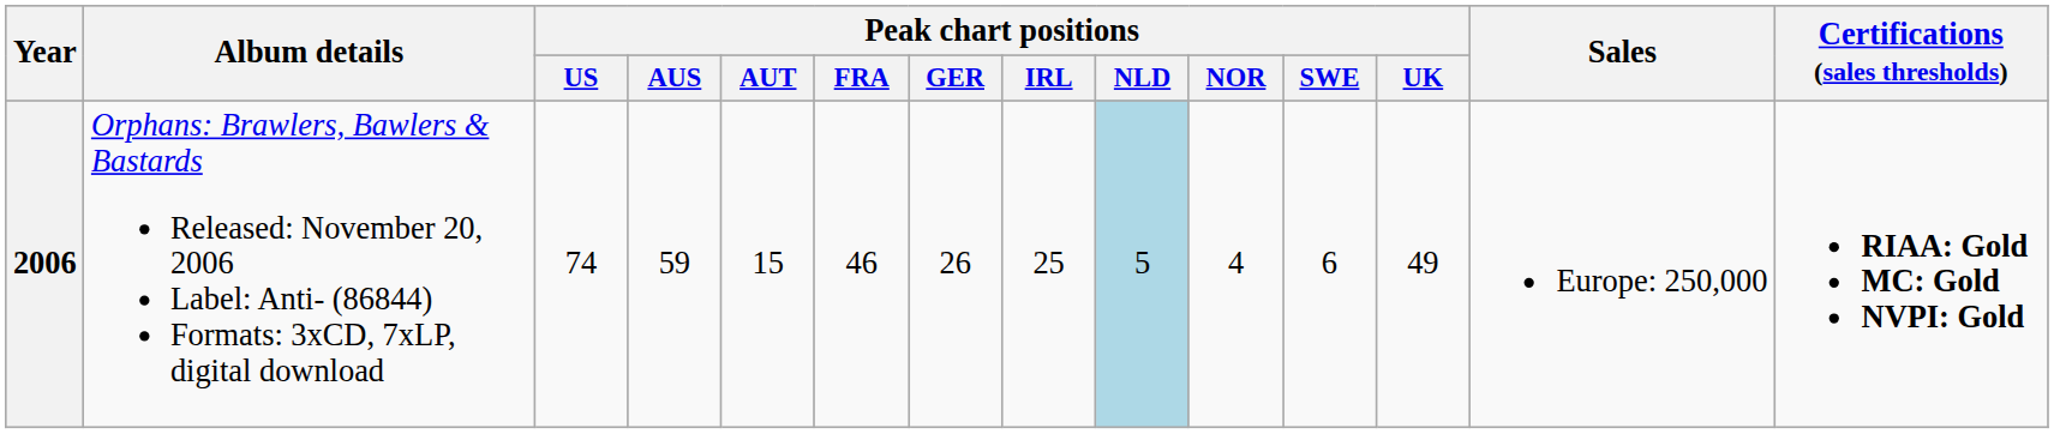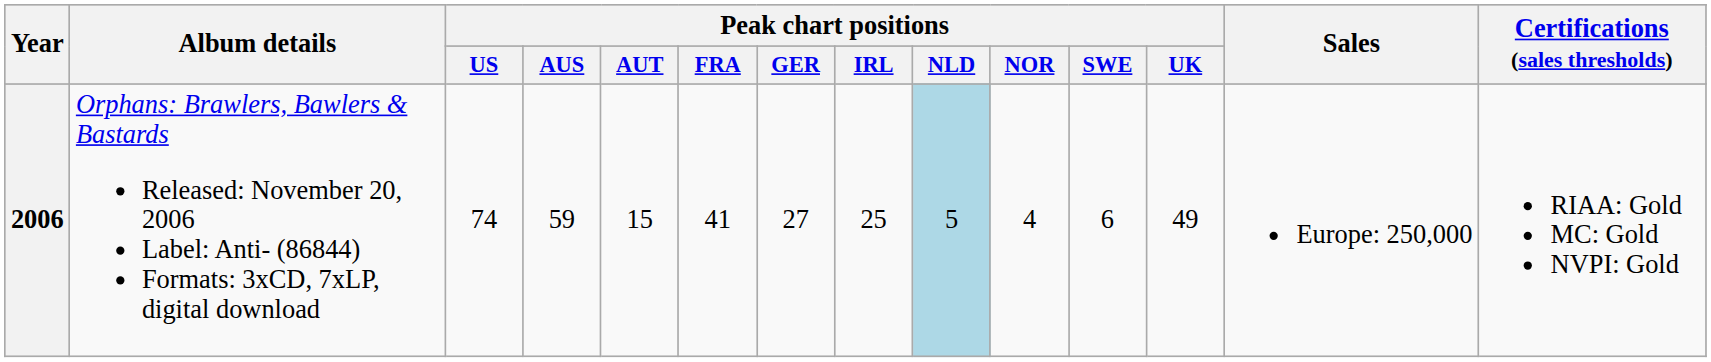2006 | Peak chart positions / FRA: 46 -> 41
2006 | Peak chart positions / GER: 26 -> 27
2006 | Certifications (sales thresholds): bold -> normal
